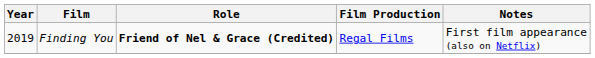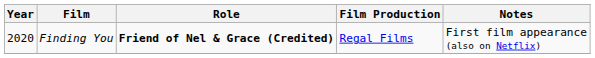Finding You | Year: 2019 -> 2020
